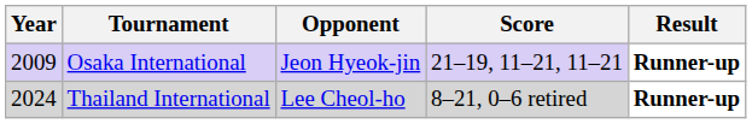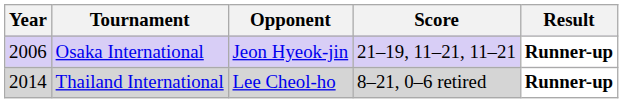Osaka International | Year: 2009 -> 2006
Thailand International | Year: 2024 -> 2014
